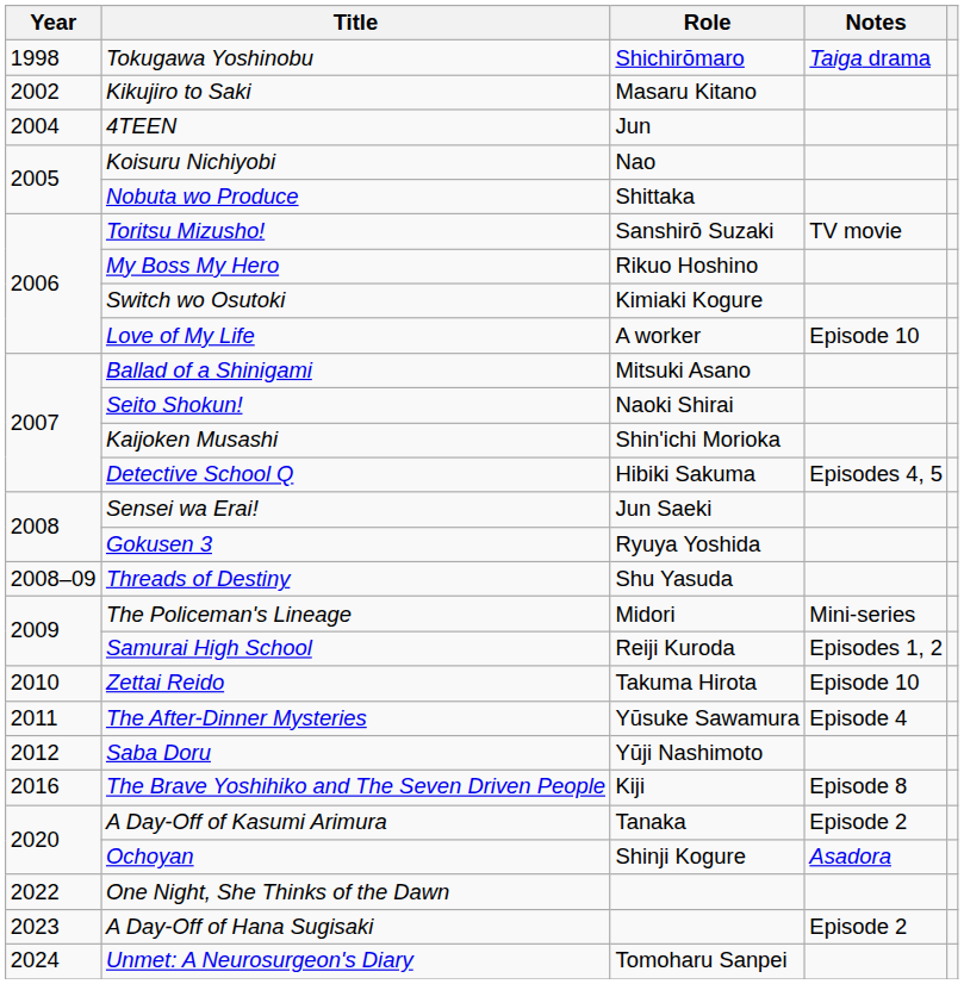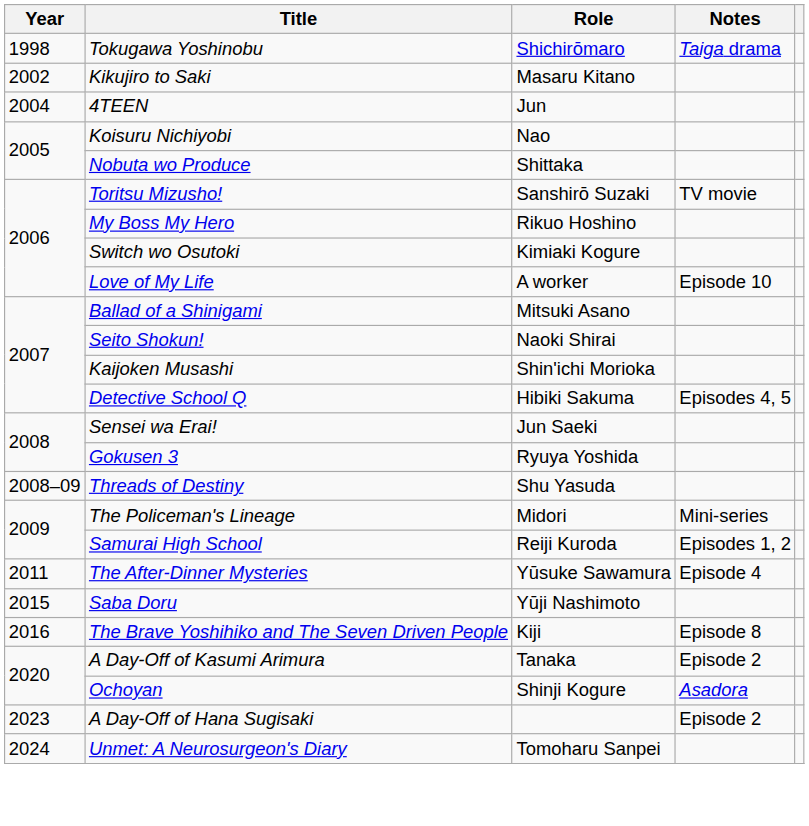- row: 2010 | Zettai Reido | Takuma Hirota | Episode 10
Saba Doru | Year: 2012 -> 2015
- row: 2022 | One Night, She Thinks of the Dawn
